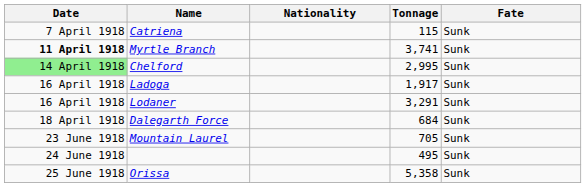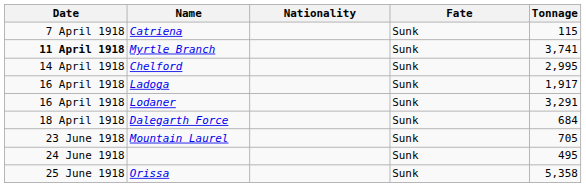columns swapped: Tonnage <-> Fate
Chelford | Date: lightgreen background -> no background
